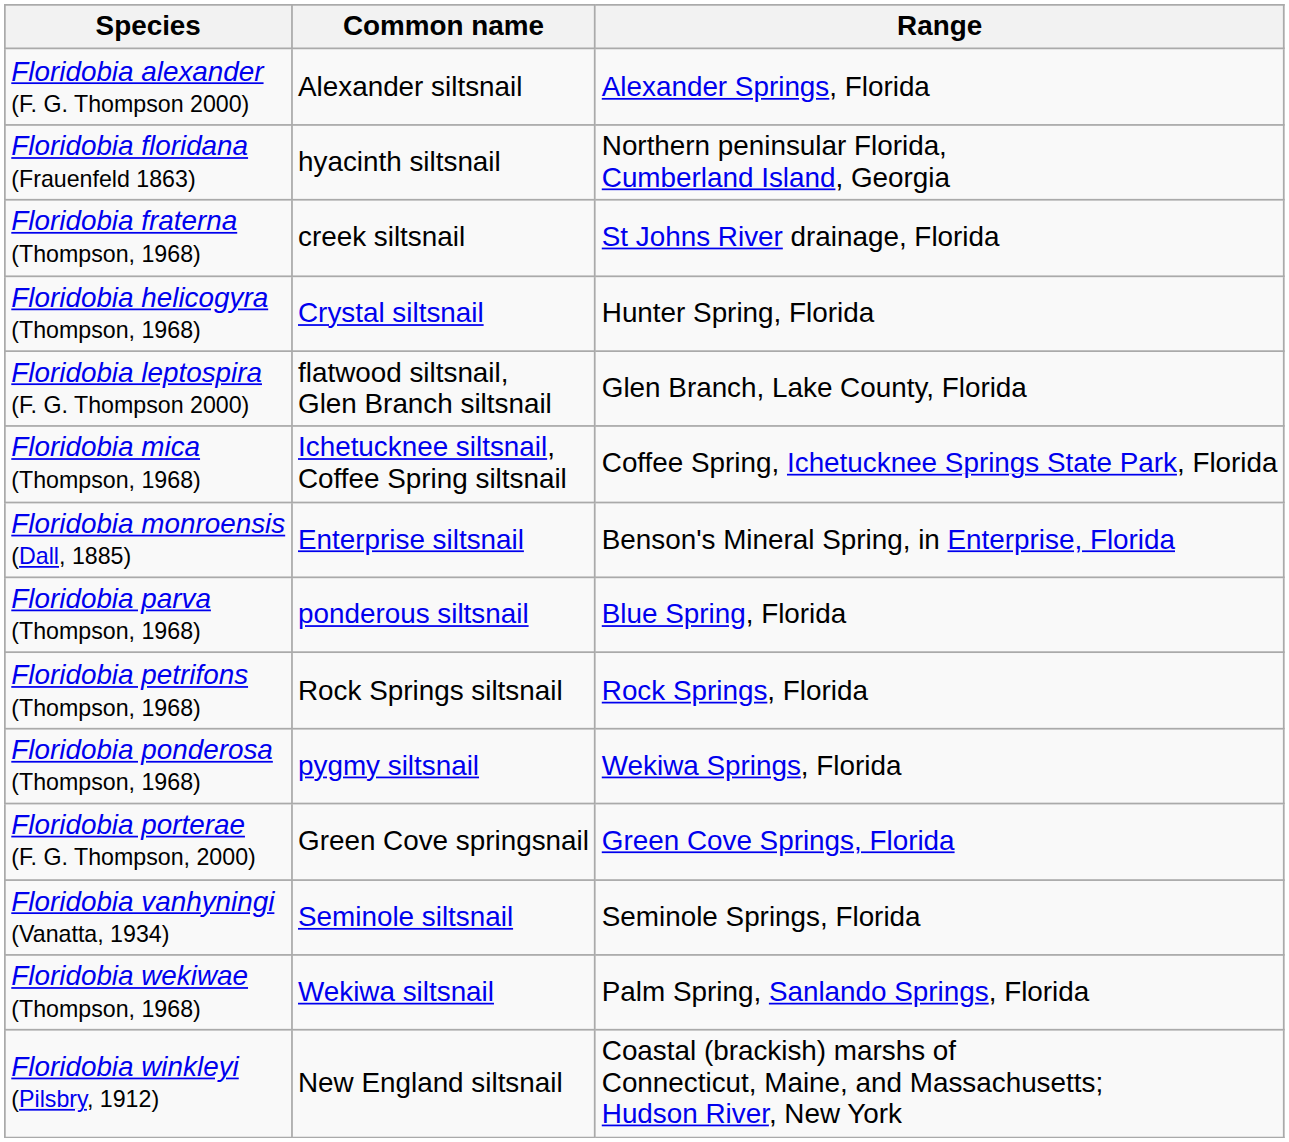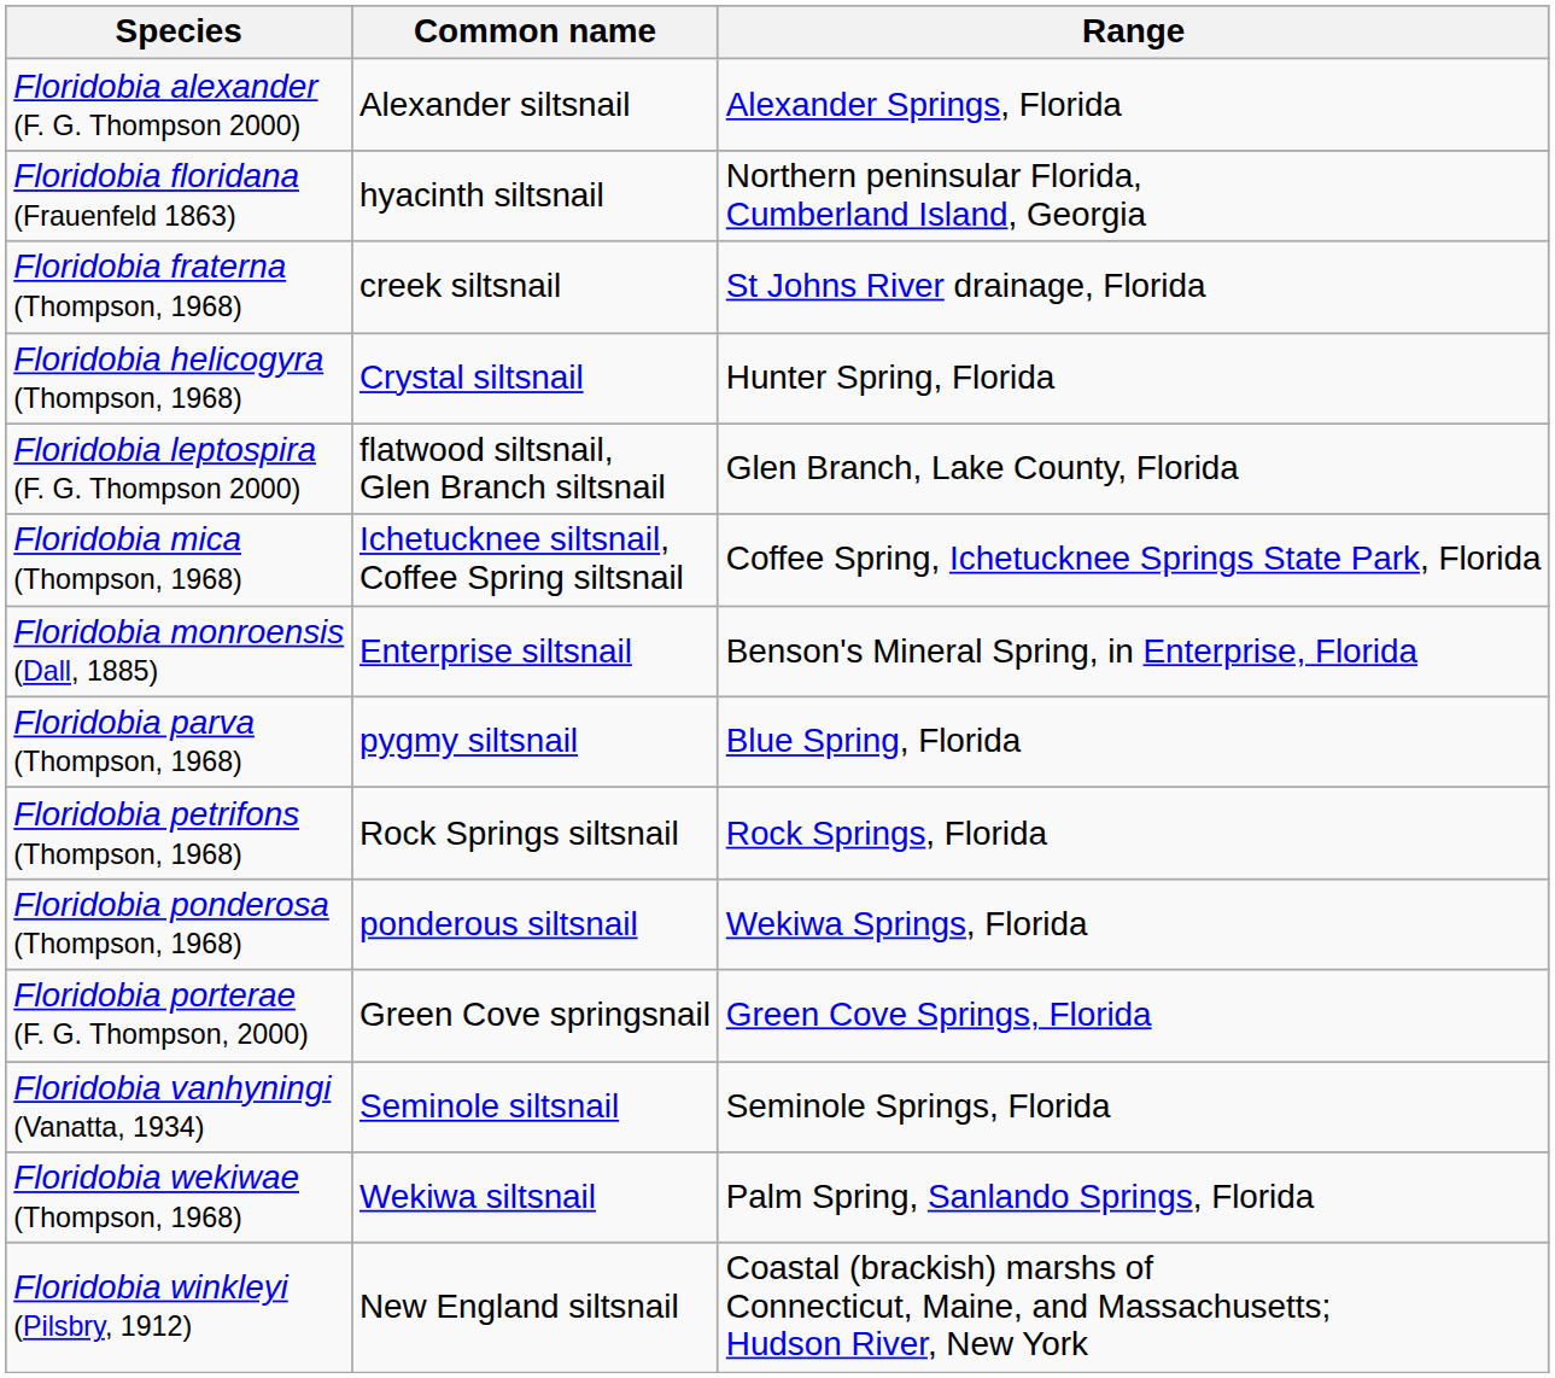Floridobia parva (Thompson, 1968) | Common name: ponderous siltsnail -> pygmy siltsnail
Floridobia ponderosa (Thompson, 1968) | Common name: pygmy siltsnail -> ponderous siltsnail
